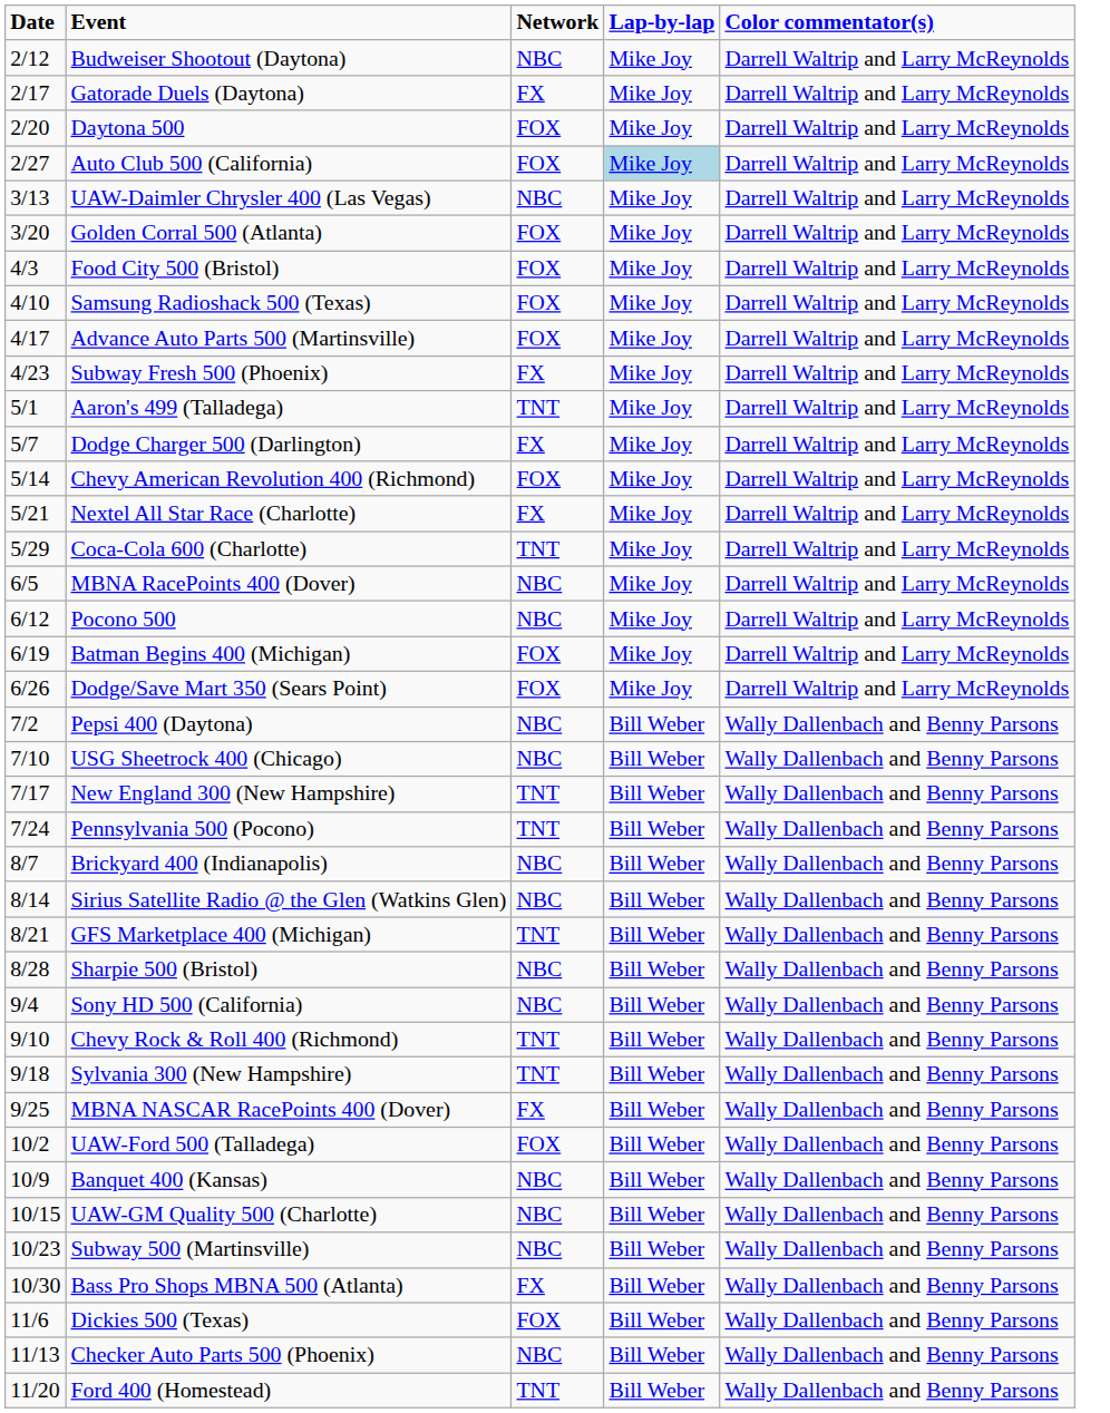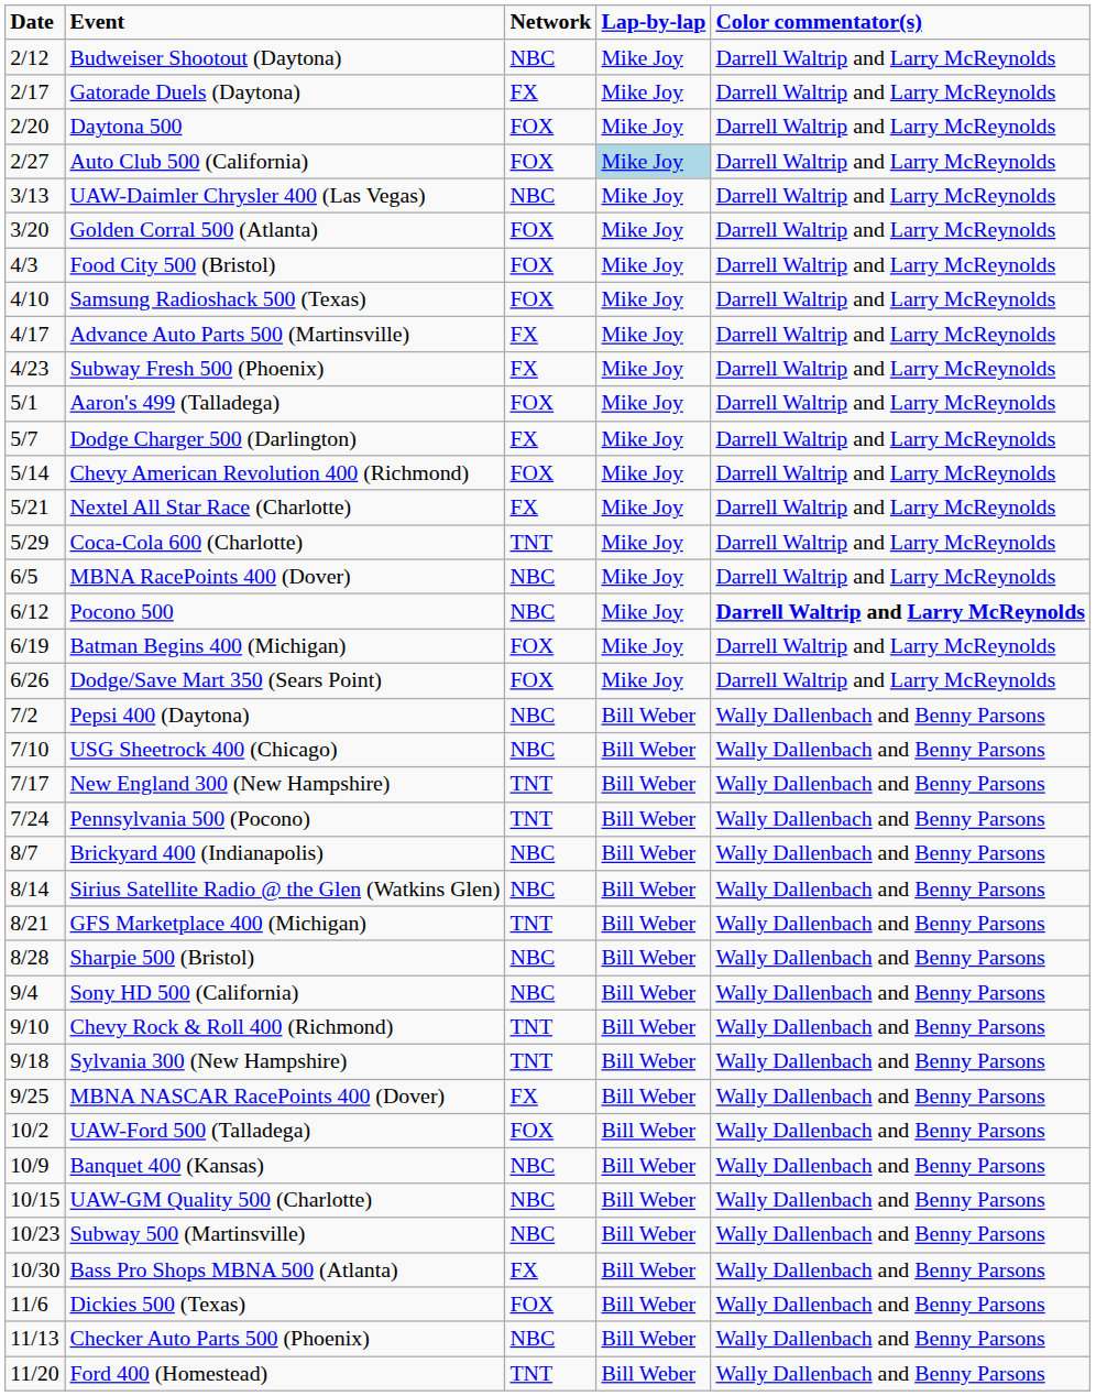Advance Auto Parts 500 (Martinsville) | Network: FOX -> FX
Aaron's 499 (Talladega) | Network: TNT -> FOX
Pocono 500 | Color commentator(s): normal -> bold
